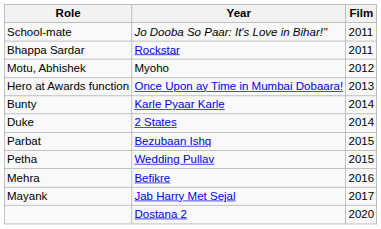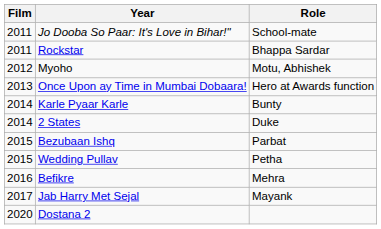columns swapped: Film <-> Role
